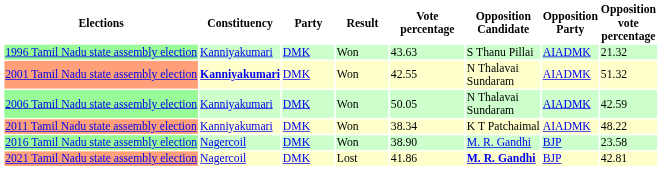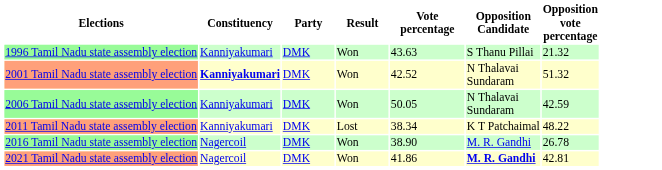- column: Opposition Party | AIADMK | AIADMK | AIADMK | AIADMK | BJP | BJP
2001 Tamil Nadu state assembly election | Vote percentage: 42.55 -> 42.52
2011 Tamil Nadu state assembly election | Result: Won -> Lost
2016 Tamil Nadu state assembly election | Opposition vote percentage: 23.58 -> 26.78
2021 Tamil Nadu state assembly election | Result: Lost -> Won
